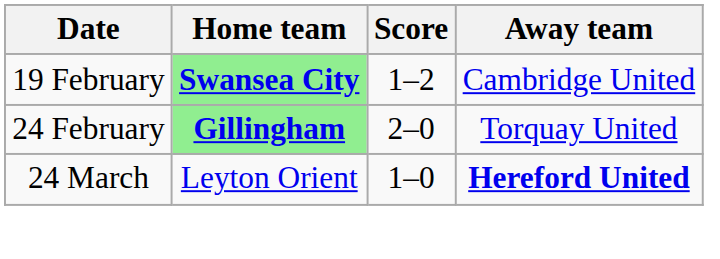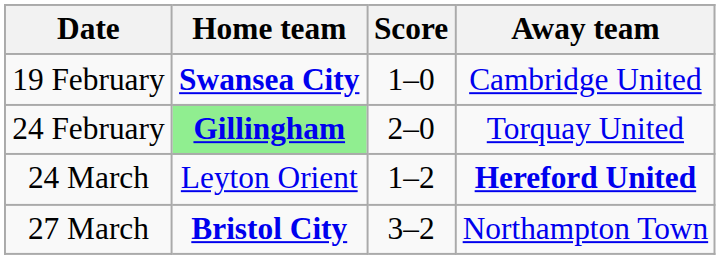19 February | Home team: lightgreen background -> no background
19 February | Score: 1–2 -> 1–0
24 March | Score: 1–0 -> 1–2
+ row: 27 March | Bristol City | 3–2 | Northampton Town
